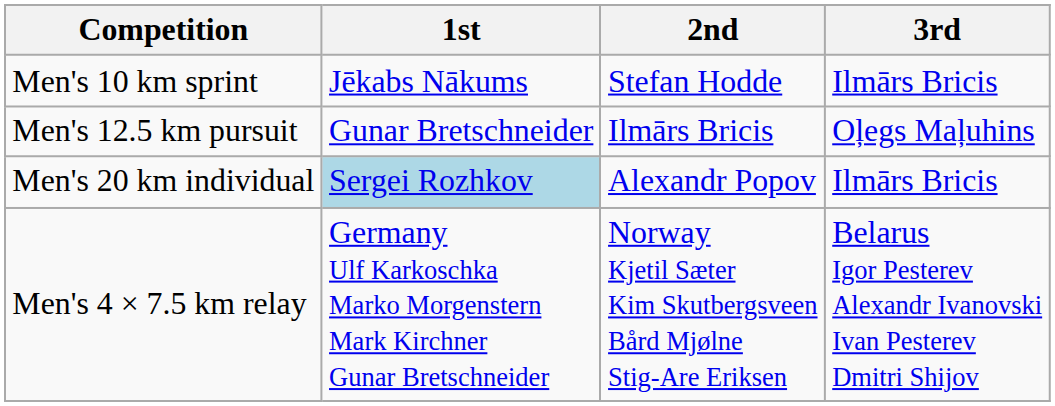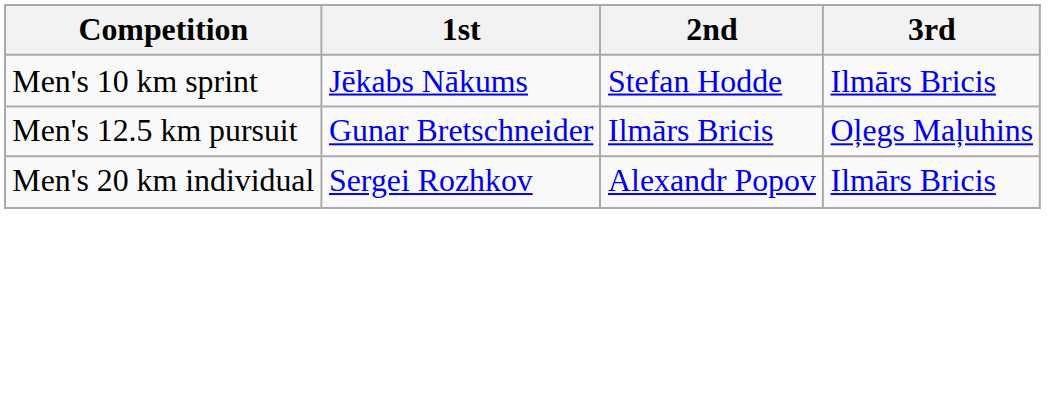Men's 20 km individual | 1st: lightblue background -> no background
- row: Men's 4 × 7.5 km relay | Germany Ulf Karkoschka Marko Morgenstern Mark Kirchner Gunar Bretschneider | Norway Kjetil Sæter Kim Skutbergsveen Bård Mjølne Stig-Are Eriksen | Belarus Igor Pesterev Alexandr Ivanovski Ivan Pesterev Dmitri Shijov
